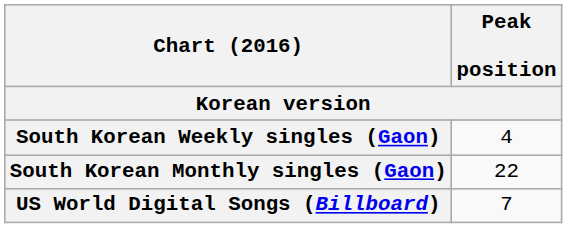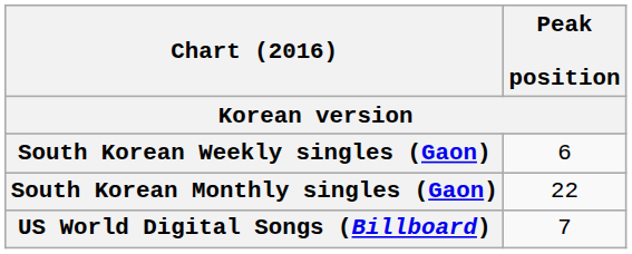South Korean Weekly singles (Gaon) | Peak position: 4 -> 6
